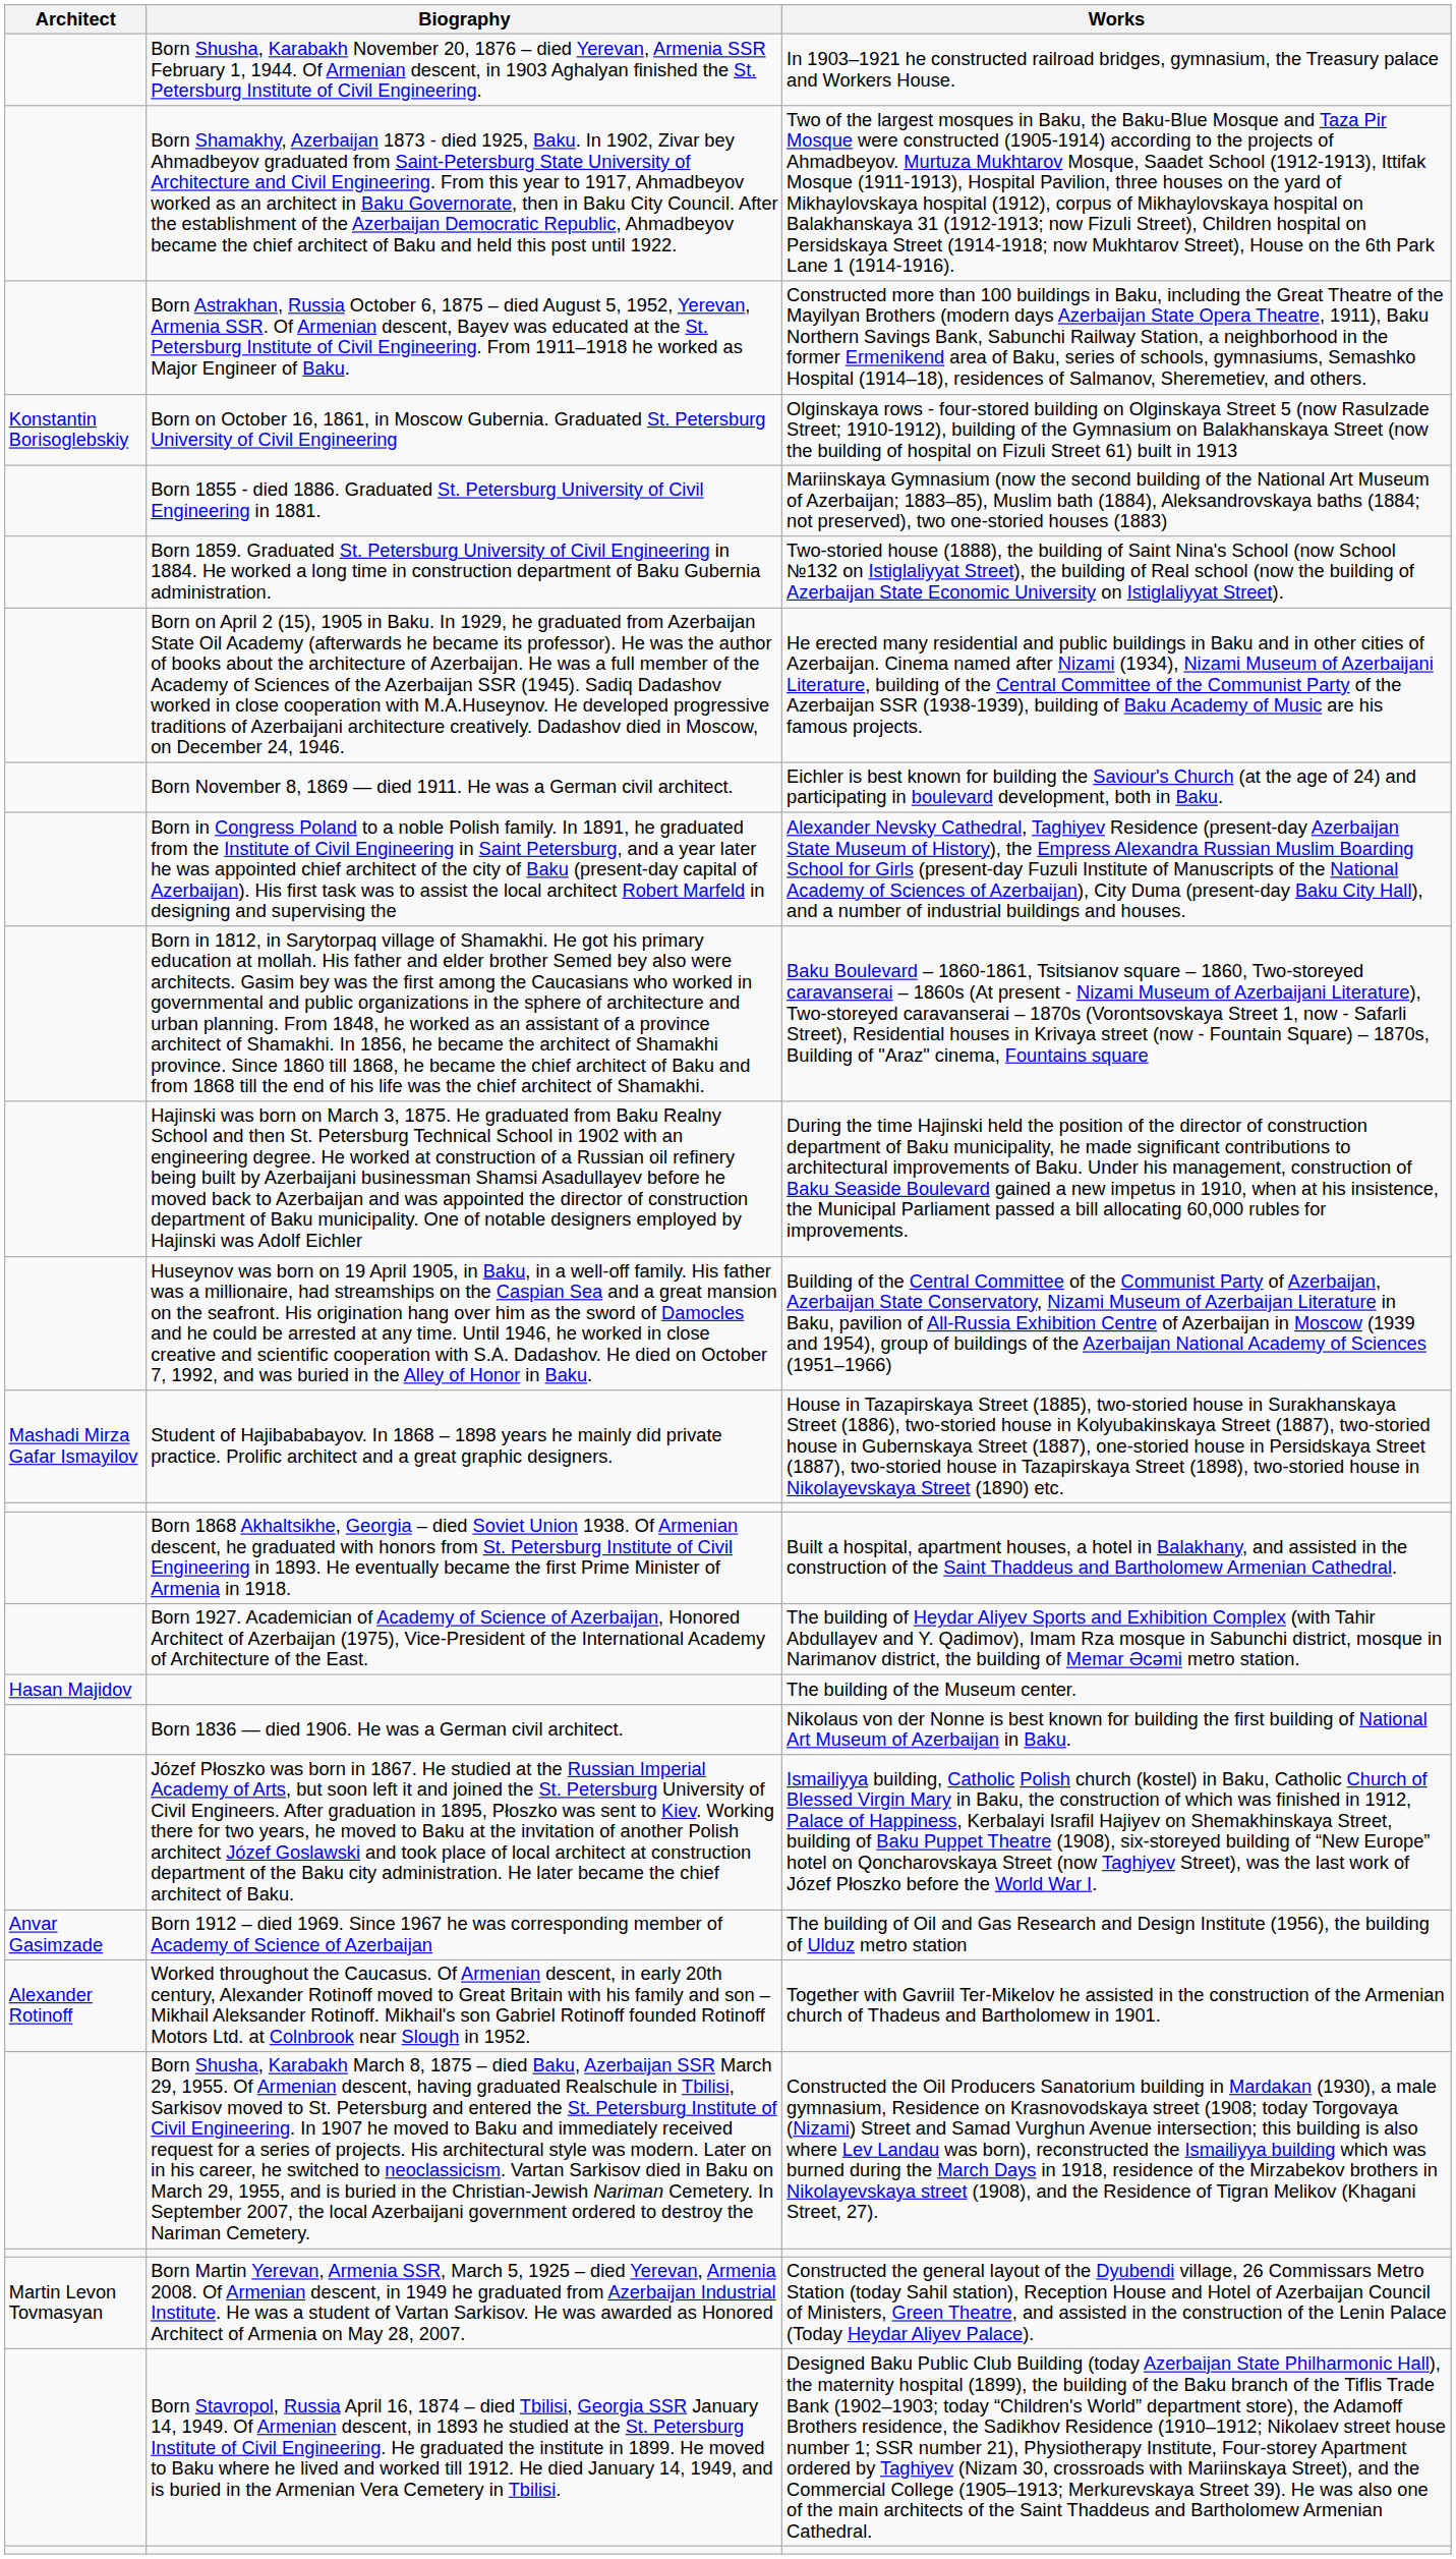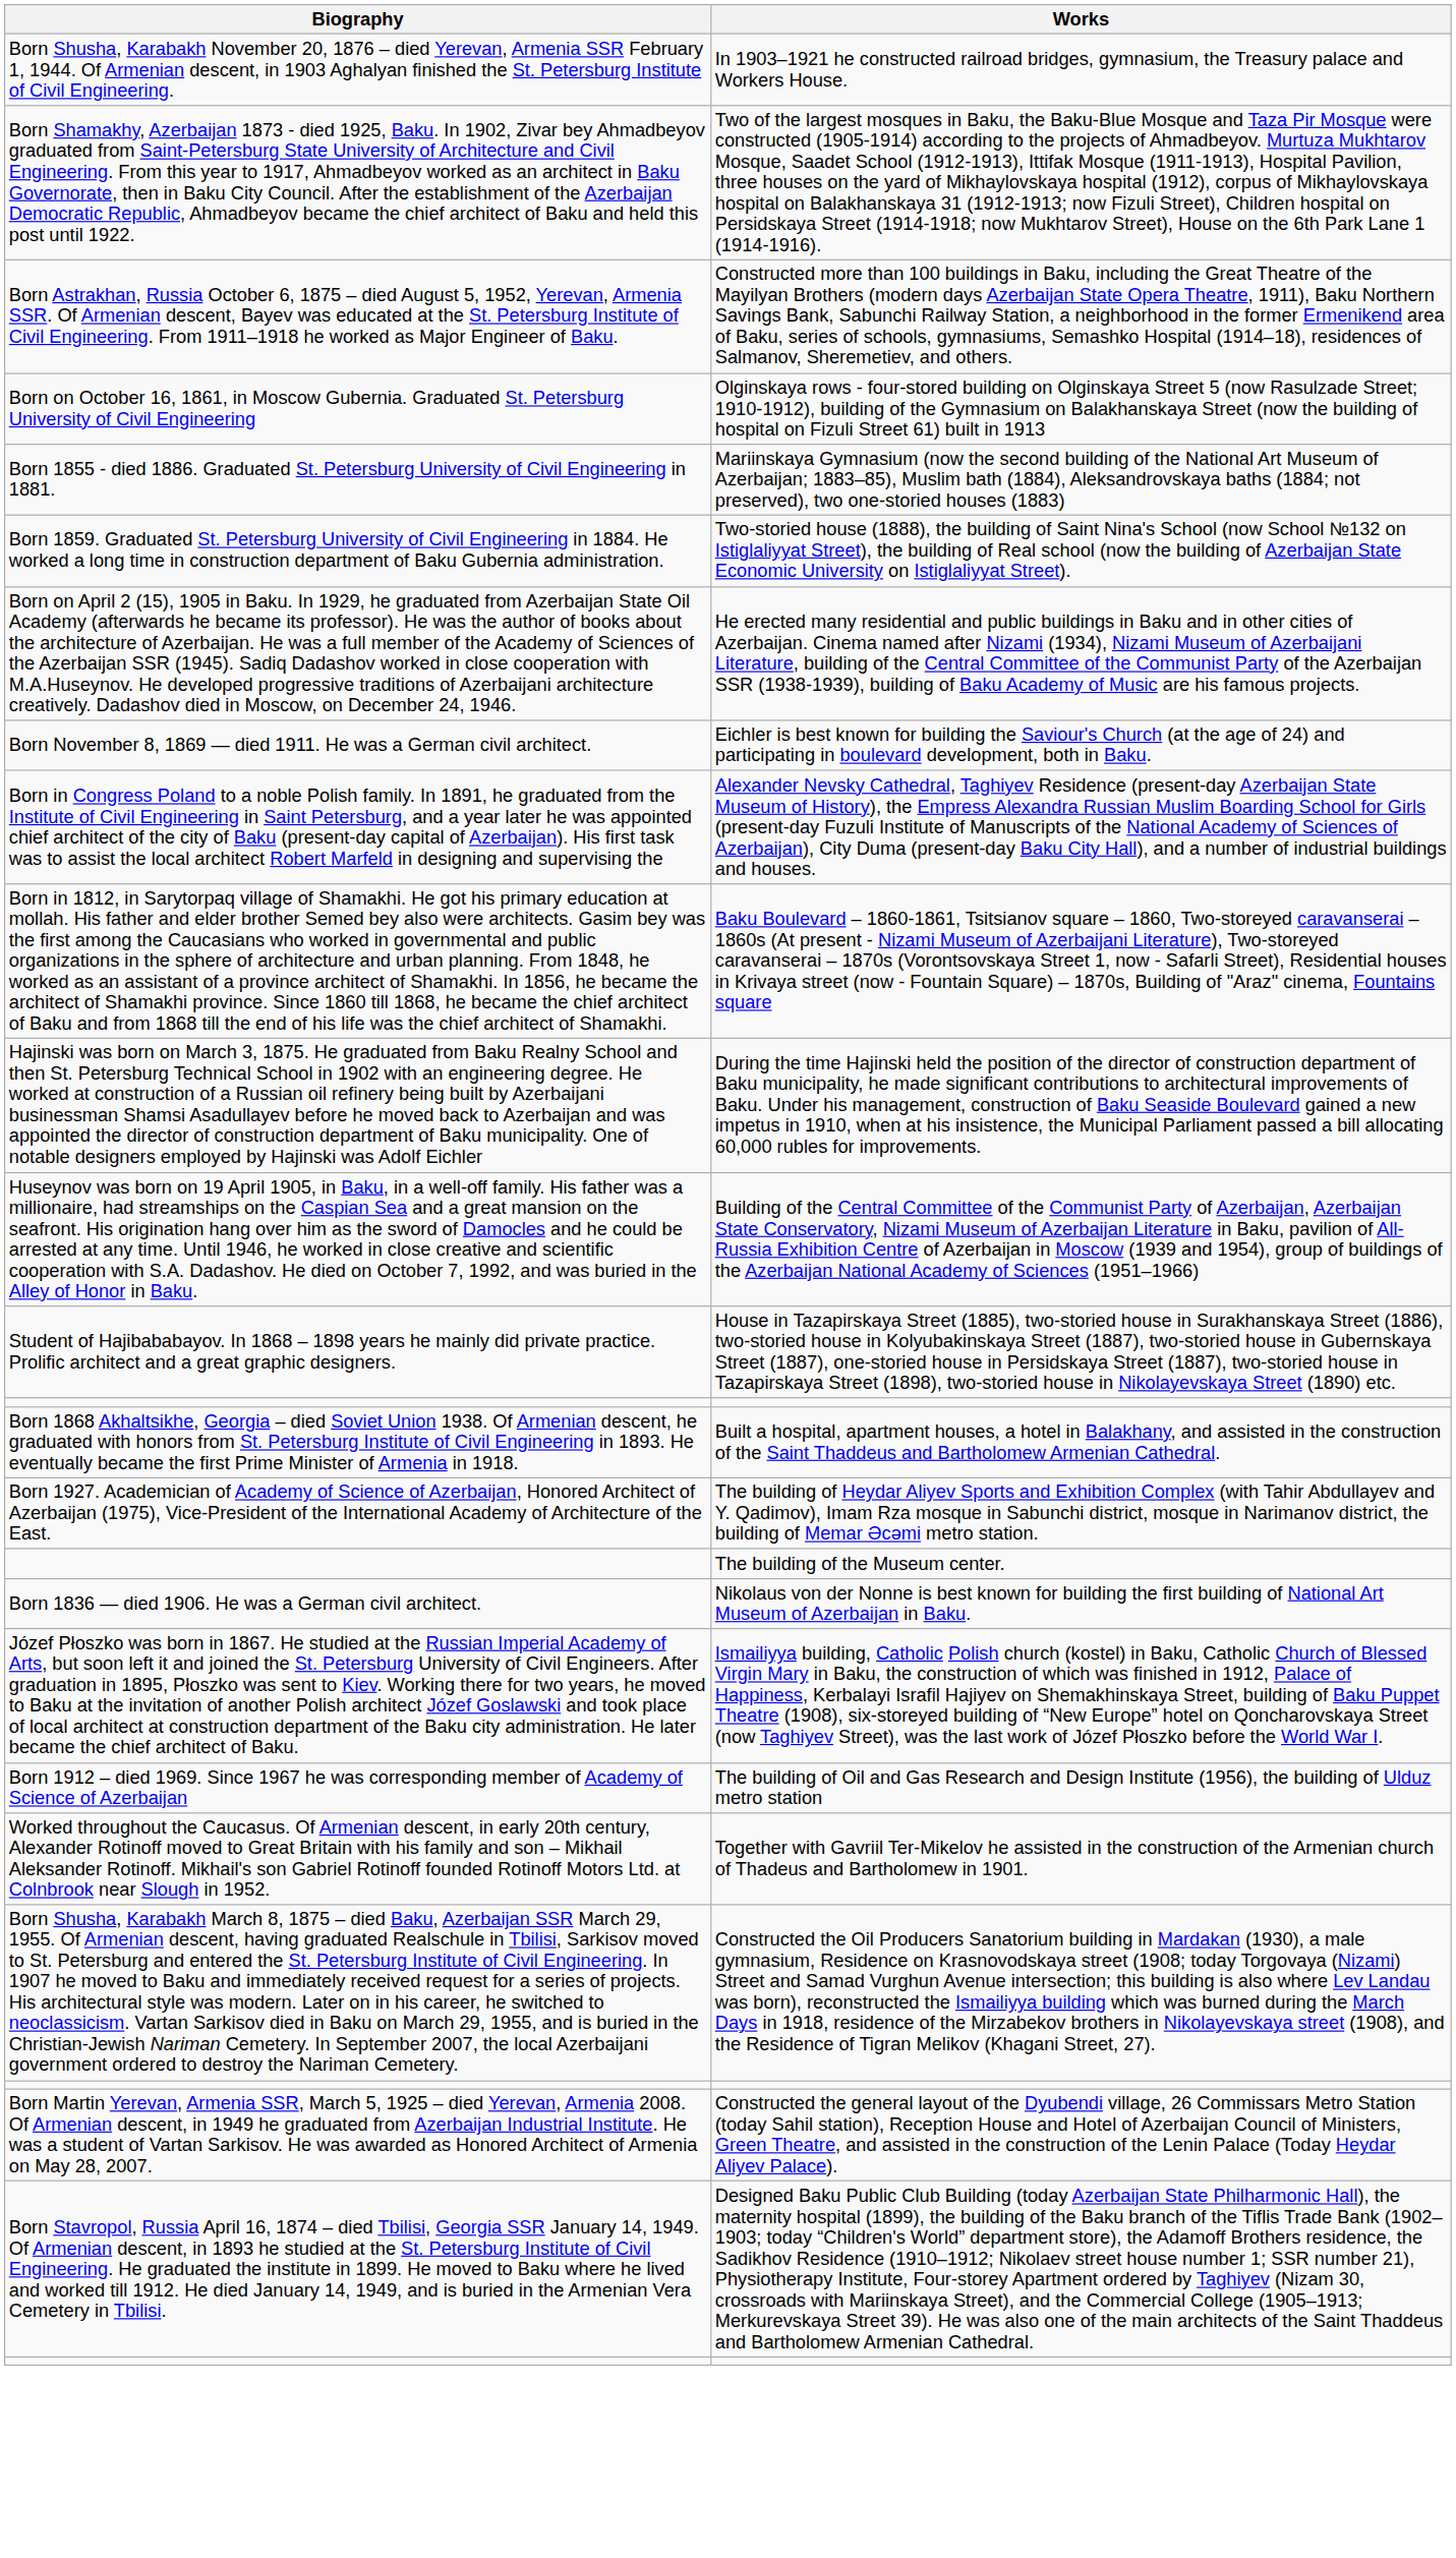- column: Architect | Konstantin Borisoglebskiy | Mashadi Mirza Gafar Ismayilov | Hasan Majidov | Anvar Gasimzade | Alexander Rotinoff | Martin Levon Tovmasyan
